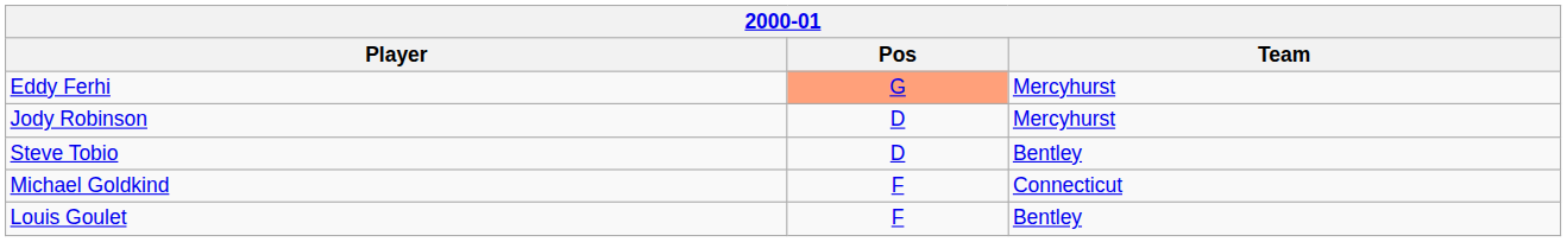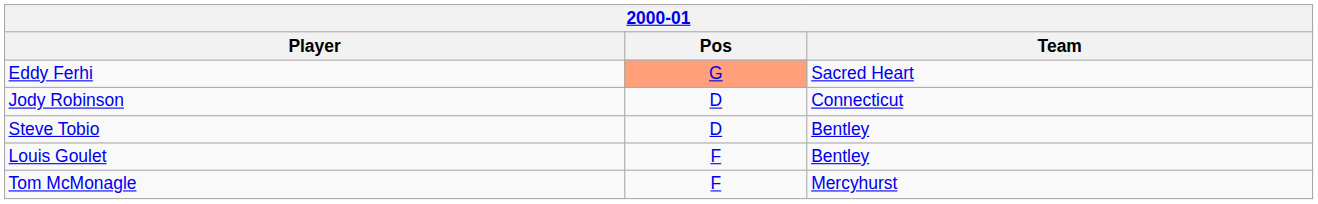Eddy Ferhi | Team: Mercyhurst -> Sacred Heart
Jody Robinson | Team: Mercyhurst -> Connecticut
- row: Michael Goldkind | F | Connecticut
+ row: Tom McMonagle | F | Mercyhurst
